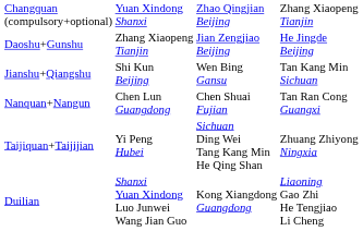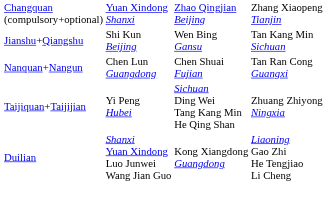- row: Daoshu+Gunshu | Zhang Xiaopeng Tianjin | Jian Zengjiao Beijing | He Jingde Beijing
